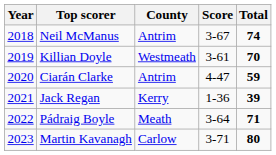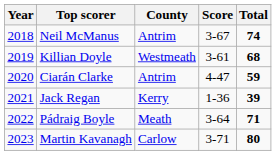Killian Doyle | Total: 70 -> 68
